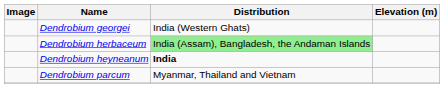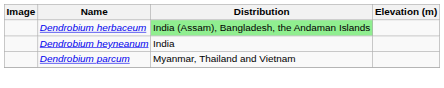- row: Dendrobium georgei | India (Western Ghats)
Dendrobium heyneanum | Distribution: bold -> normal
